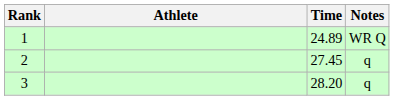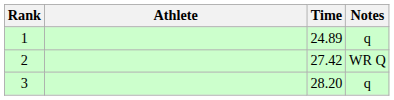1 | Notes: WR Q -> q
2 | Time: 27.45 -> 27.42
2 | Notes: q -> WR Q
